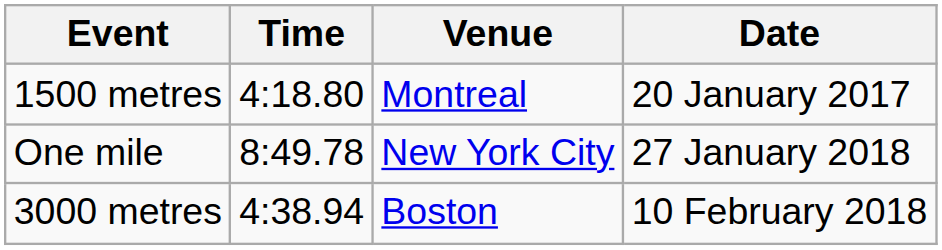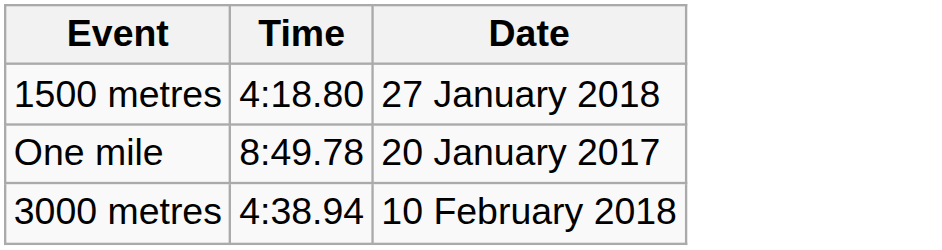- column: Venue | Montreal | New York City | Boston
1500 metres | Date: 20 January 2017 -> 27 January 2018
One mile | Date: 27 January 2018 -> 20 January 2017
